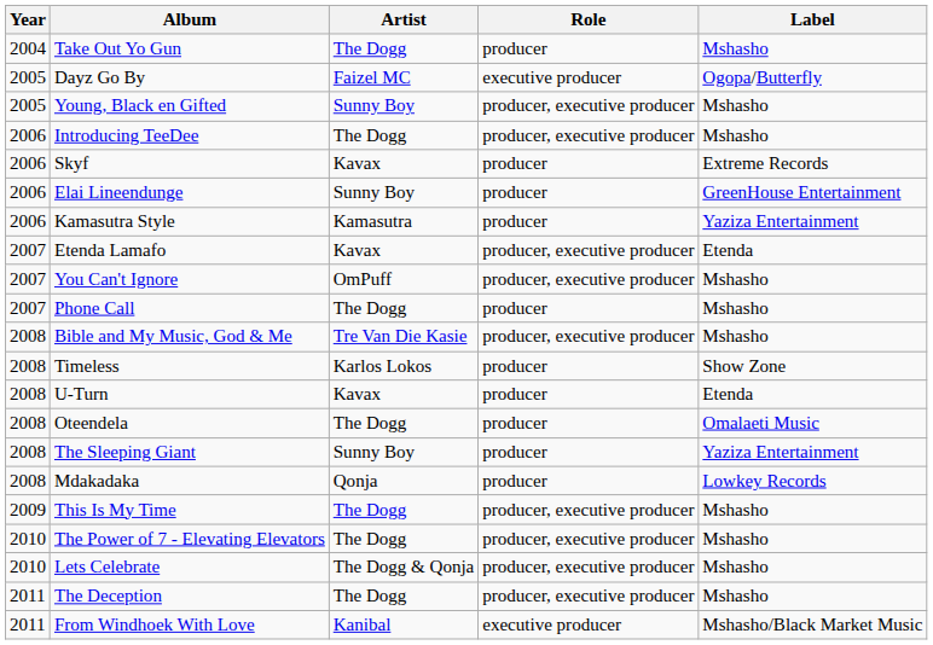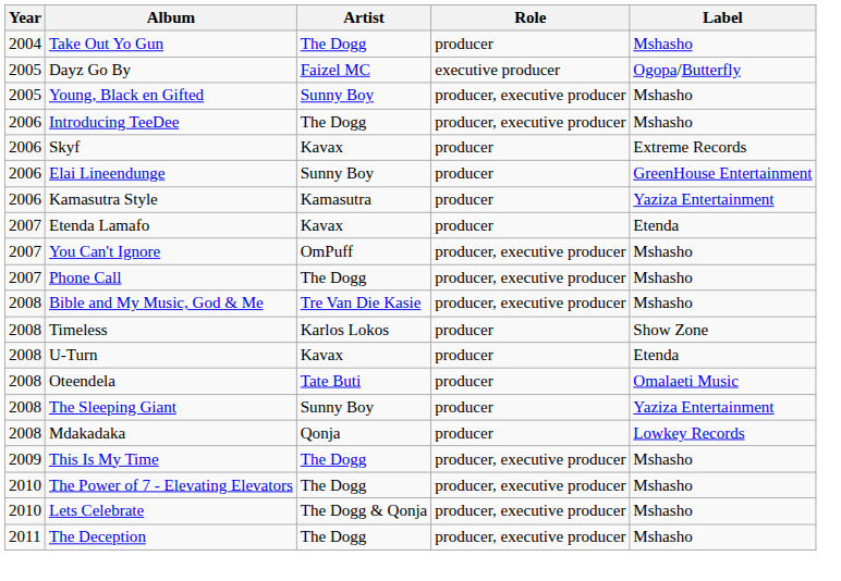Etenda Lamafo | Role: producer, executive producer -> producer
Phone Call | Role: producer -> producer, executive producer
Oteendela | Artist: The Dogg -> Tate Buti
- row: 2011 | From Windhoek With Love | Kanibal | executive producer | Mshasho/Black Market Music
